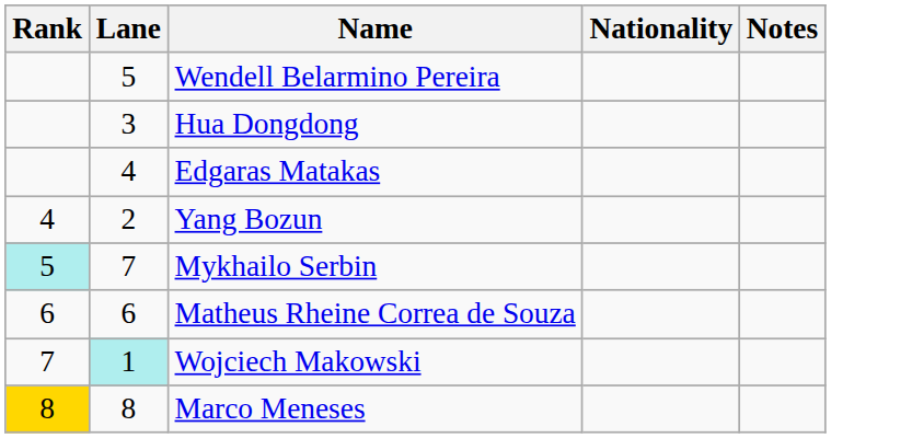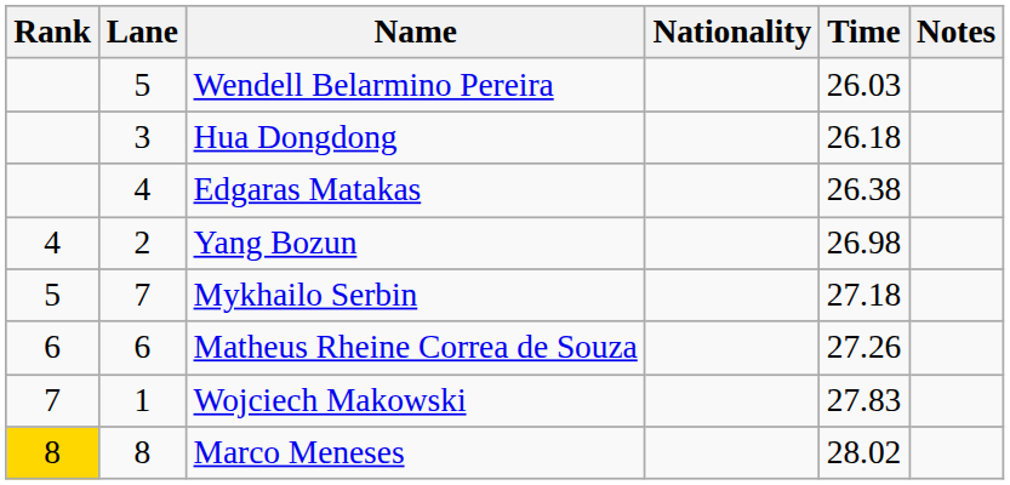+ column: Time | 26.03 | 26.18 | 26.38 | 26.98 | 27.18 | 27.26 | 27.83 | 28.02
Mykhailo Serbin | Rank: paleturquoise background -> no background
Wojciech Makowski | Lane: paleturquoise background -> no background
